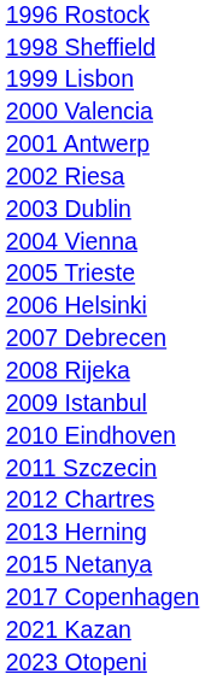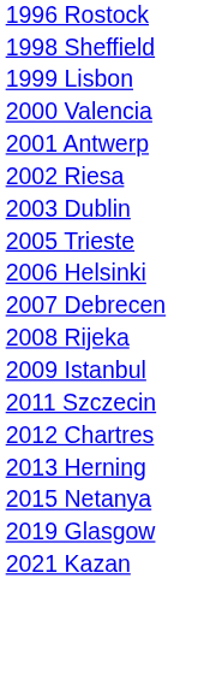- row: 2004 Vienna
- row: 2010 Eindhoven
- row: 2017 Copenhagen
+ row: 2019 Glasgow
- row: 2023 Otopeni
